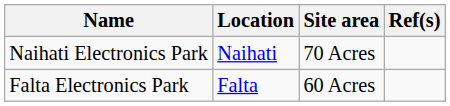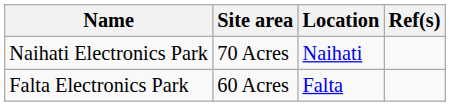columns swapped: Location <-> Site area
